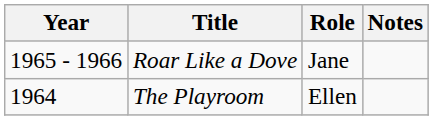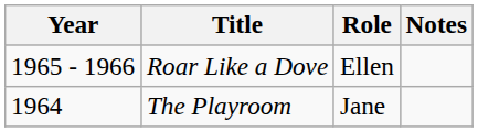Roar Like a Dove | Role: Jane -> Ellen
The Playroom | Role: Ellen -> Jane
